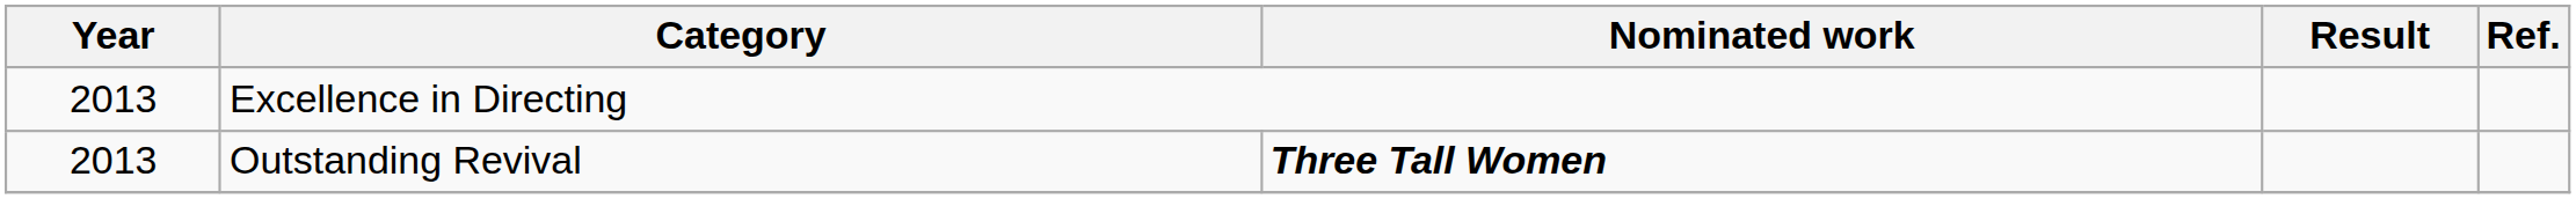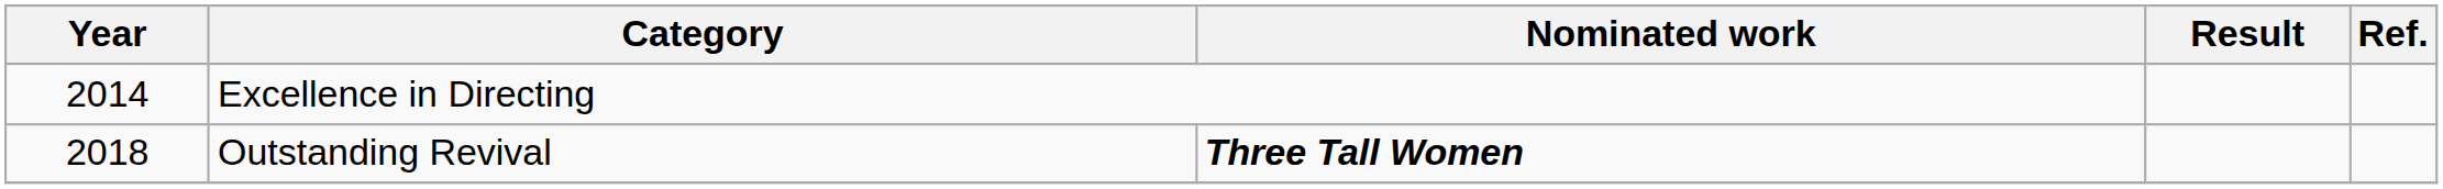Excellence in Directing | Year: 2013 -> 2014
Outstanding Revival | Year: 2013 -> 2018
